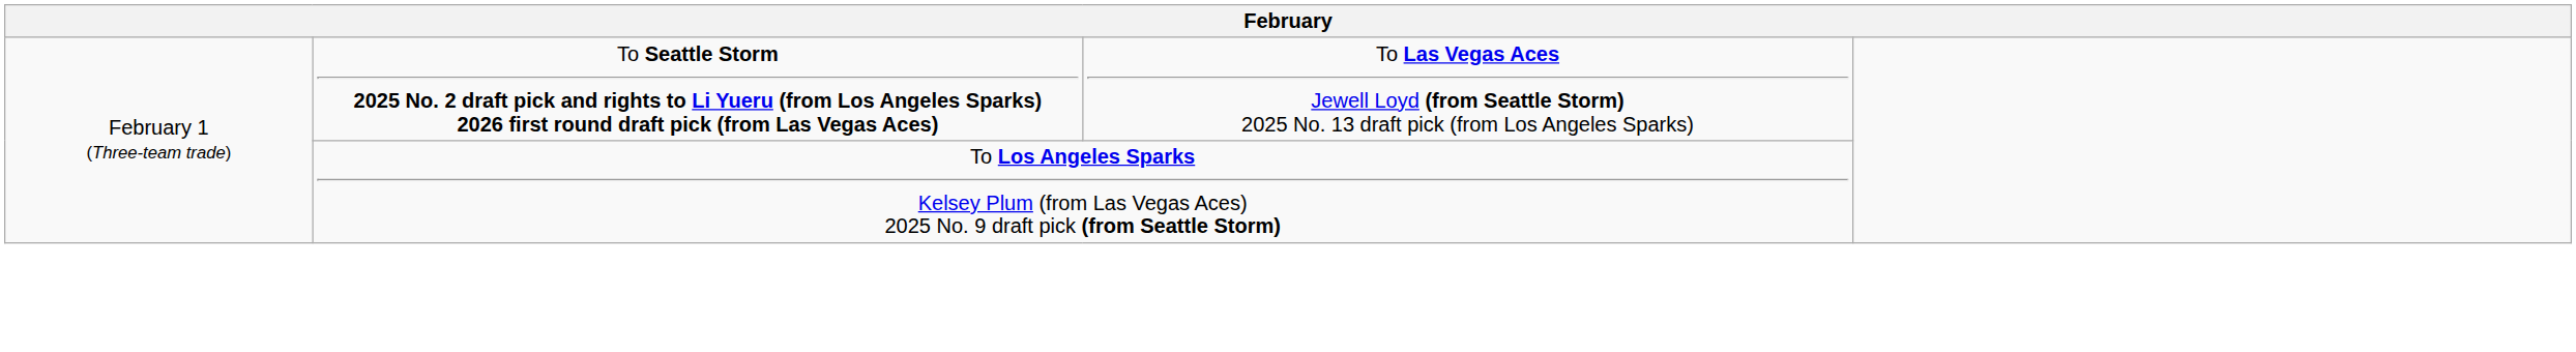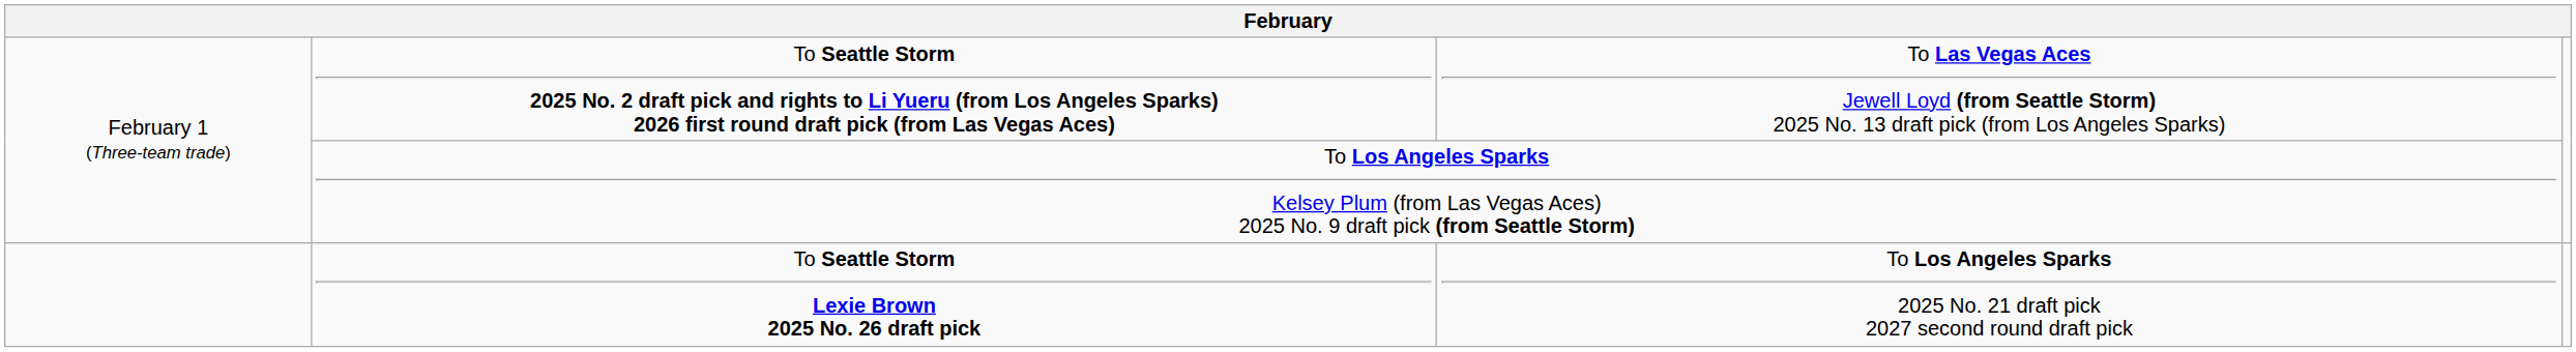+ row: To Seattle Storm Lexie Brown 2025 No. 26 draft pick | To Los Angeles Sparks 2025 No. 21 draft pick 2027 second round draft pick
